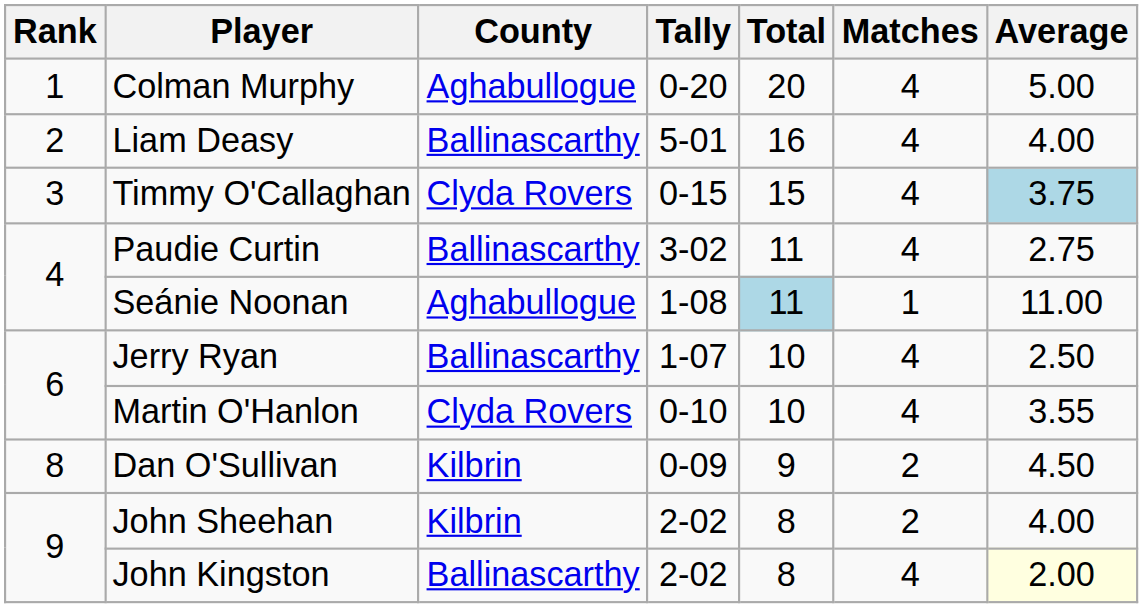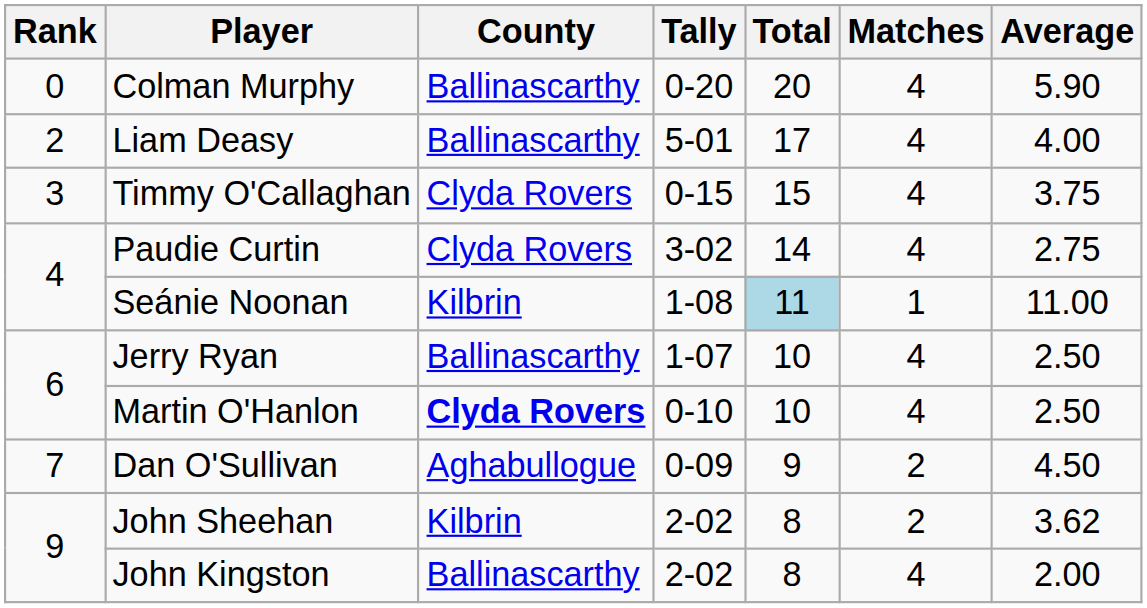Colman Murphy | Rank: 1 -> 0
Colman Murphy | County: Aghabullogue -> Ballinascarthy
Colman Murphy | Average: 5.00 -> 5.90
Liam Deasy | Total: 16 -> 17
Timmy O'Callaghan | Average: lightblue background -> no background
Paudie Curtin | County: Ballinascarthy -> Clyda Rovers
Paudie Curtin | Total: 11 -> 14
Seánie Noonan | County: Aghabullogue -> Kilbrin
Martin O'Hanlon | County: normal -> bold
Martin O'Hanlon | Average: 3.55 -> 2.50
Dan O'Sullivan | Rank: 8 -> 7
Dan O'Sullivan | County: Kilbrin -> Aghabullogue
John Sheehan | Average: 4.00 -> 3.62
John Kingston | Average: lightyellow background -> no background
